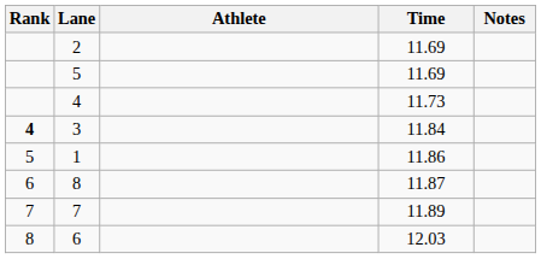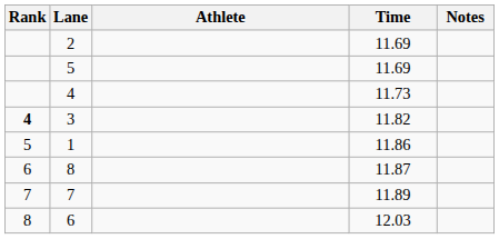3 | Time: 11.84 -> 11.82
